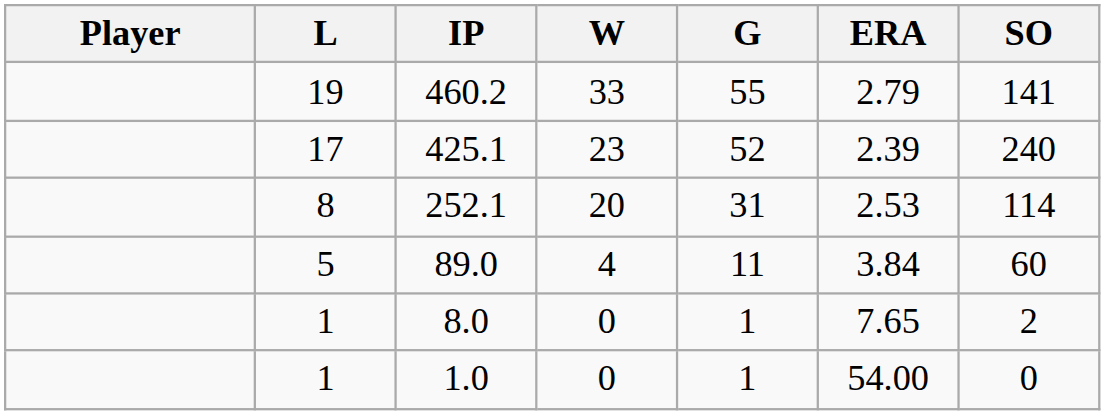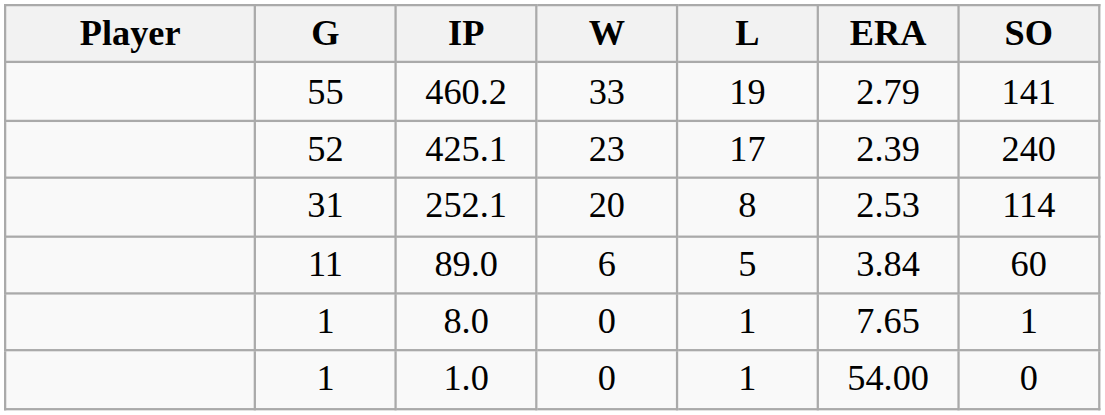columns swapped: G <-> L
89.0 | W: 4 -> 6
8.0 | SO: 2 -> 1
